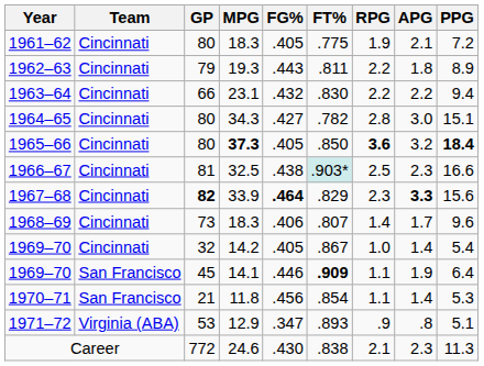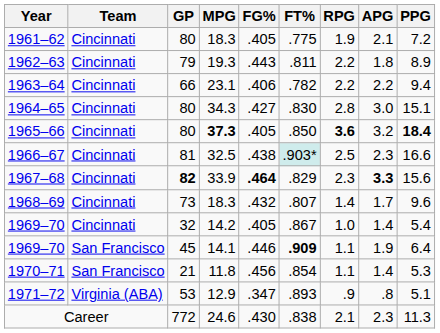1963–64 | FG%: .432 -> .406
1963–64 | FT%: .830 -> .782
1964–65 | FT%: .782 -> .830
1968–69 | FG%: .406 -> .432
